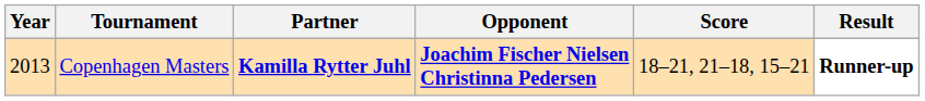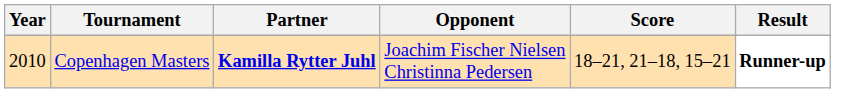Copenhagen Masters | Year: 2013 -> 2010
Copenhagen Masters | Opponent: bold -> normal
